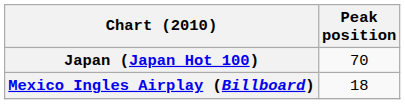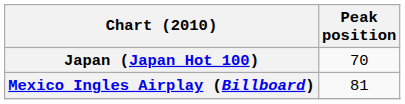Mexico Ingles Airplay (Billboard) | Peak position: 18 -> 81
